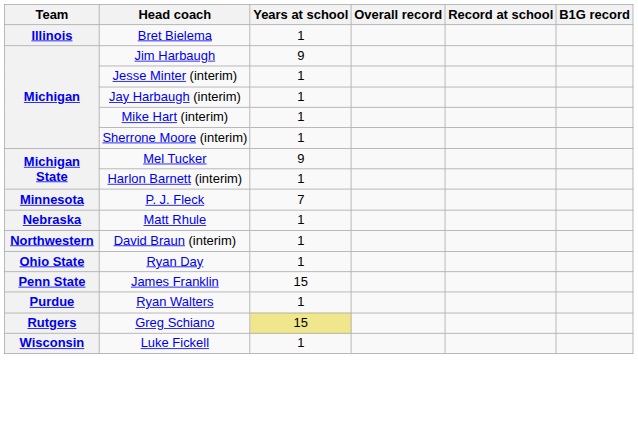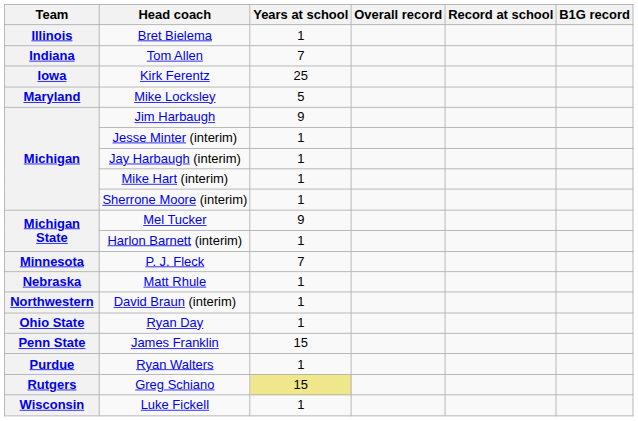+ row: Indiana | Tom Allen | 7
+ row: Iowa | Kirk Ferentz | 25
+ row: Maryland | Mike Locksley | 5
